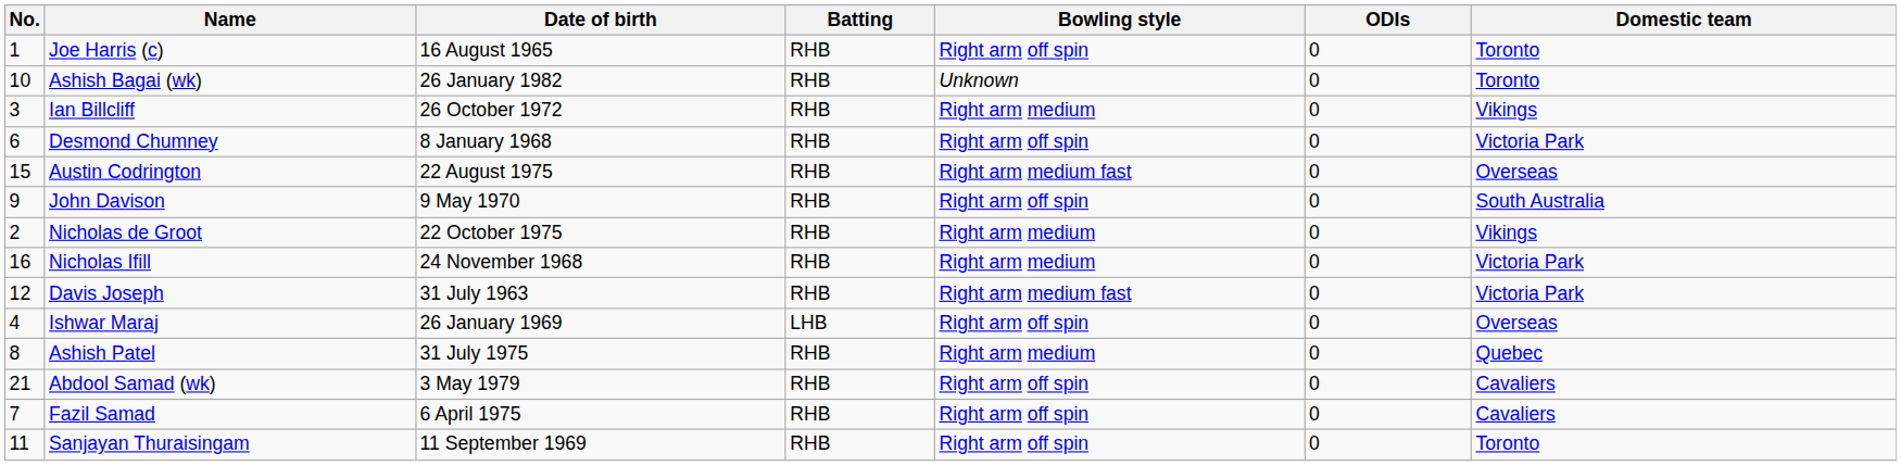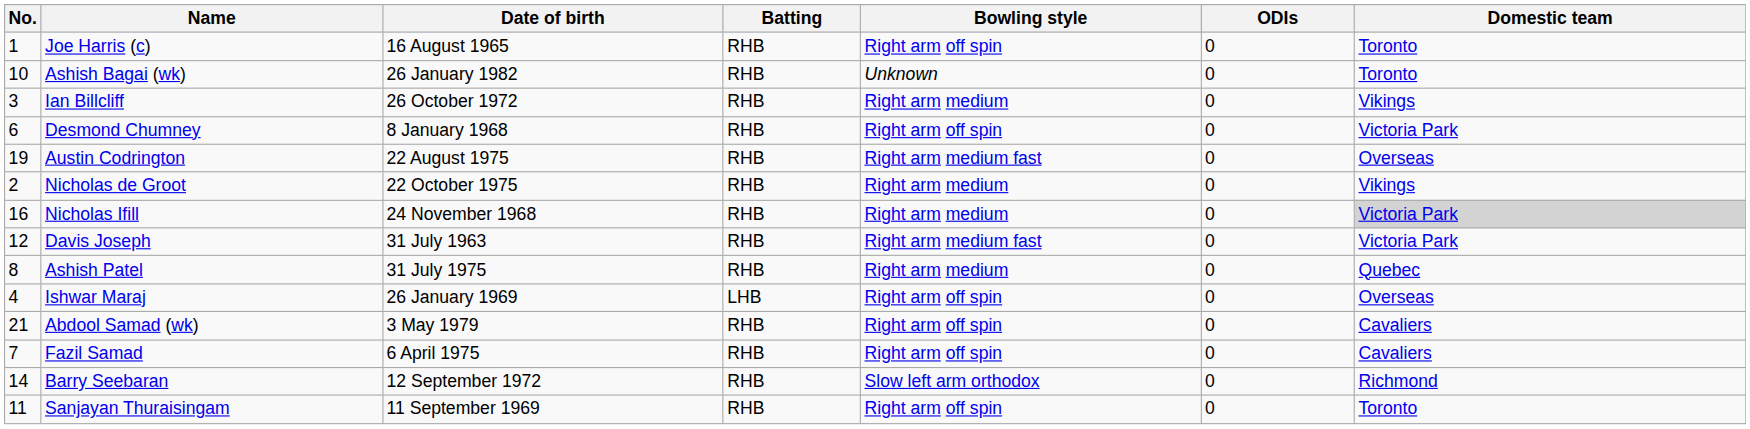Austin Codrington | No.: 15 -> 19
- row: 9 | John Davison | 9 May 1970 | RHB | Right arm off spin | 0 | South Australia
Nicholas Ifill | Domestic team: no background -> lightgrey background
rows swapped: Ishwar Maraj <-> Ashish Patel
+ row: 14 | Barry Seebaran | 12 September 1972 | RHB | Slow left arm orthodox | 0 | Richmond
